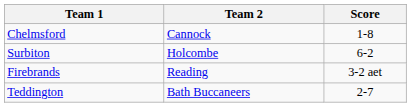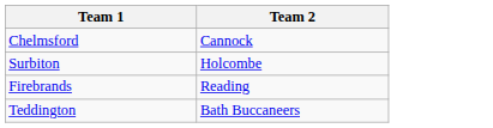- column: Score | 1-8 | 6-2 | 3-2 aet | 2-7
